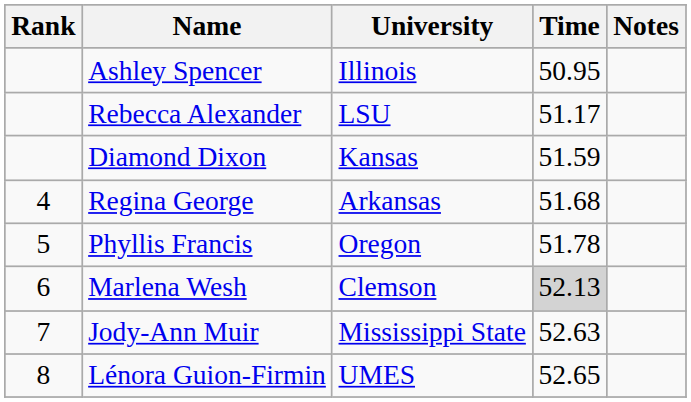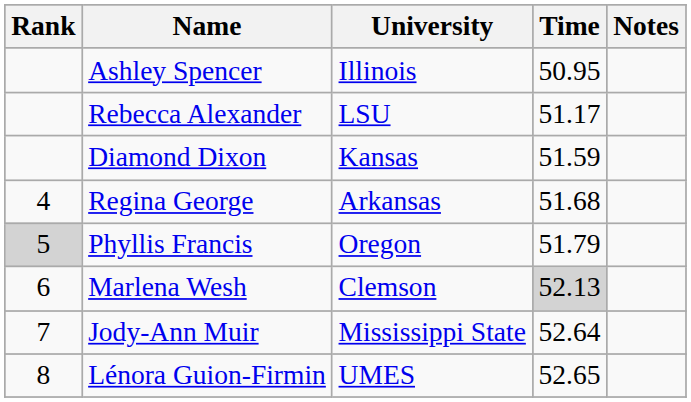Phyllis Francis | Rank: no background -> lightgrey background
Phyllis Francis | Time: 51.78 -> 51.79
Jody-Ann Muir | Time: 52.63 -> 52.64
